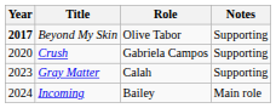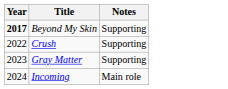- column: Role | Olive Tabor | Gabriela Campos | Calah | Bailey
Crush | Year: 2020 -> 2022
